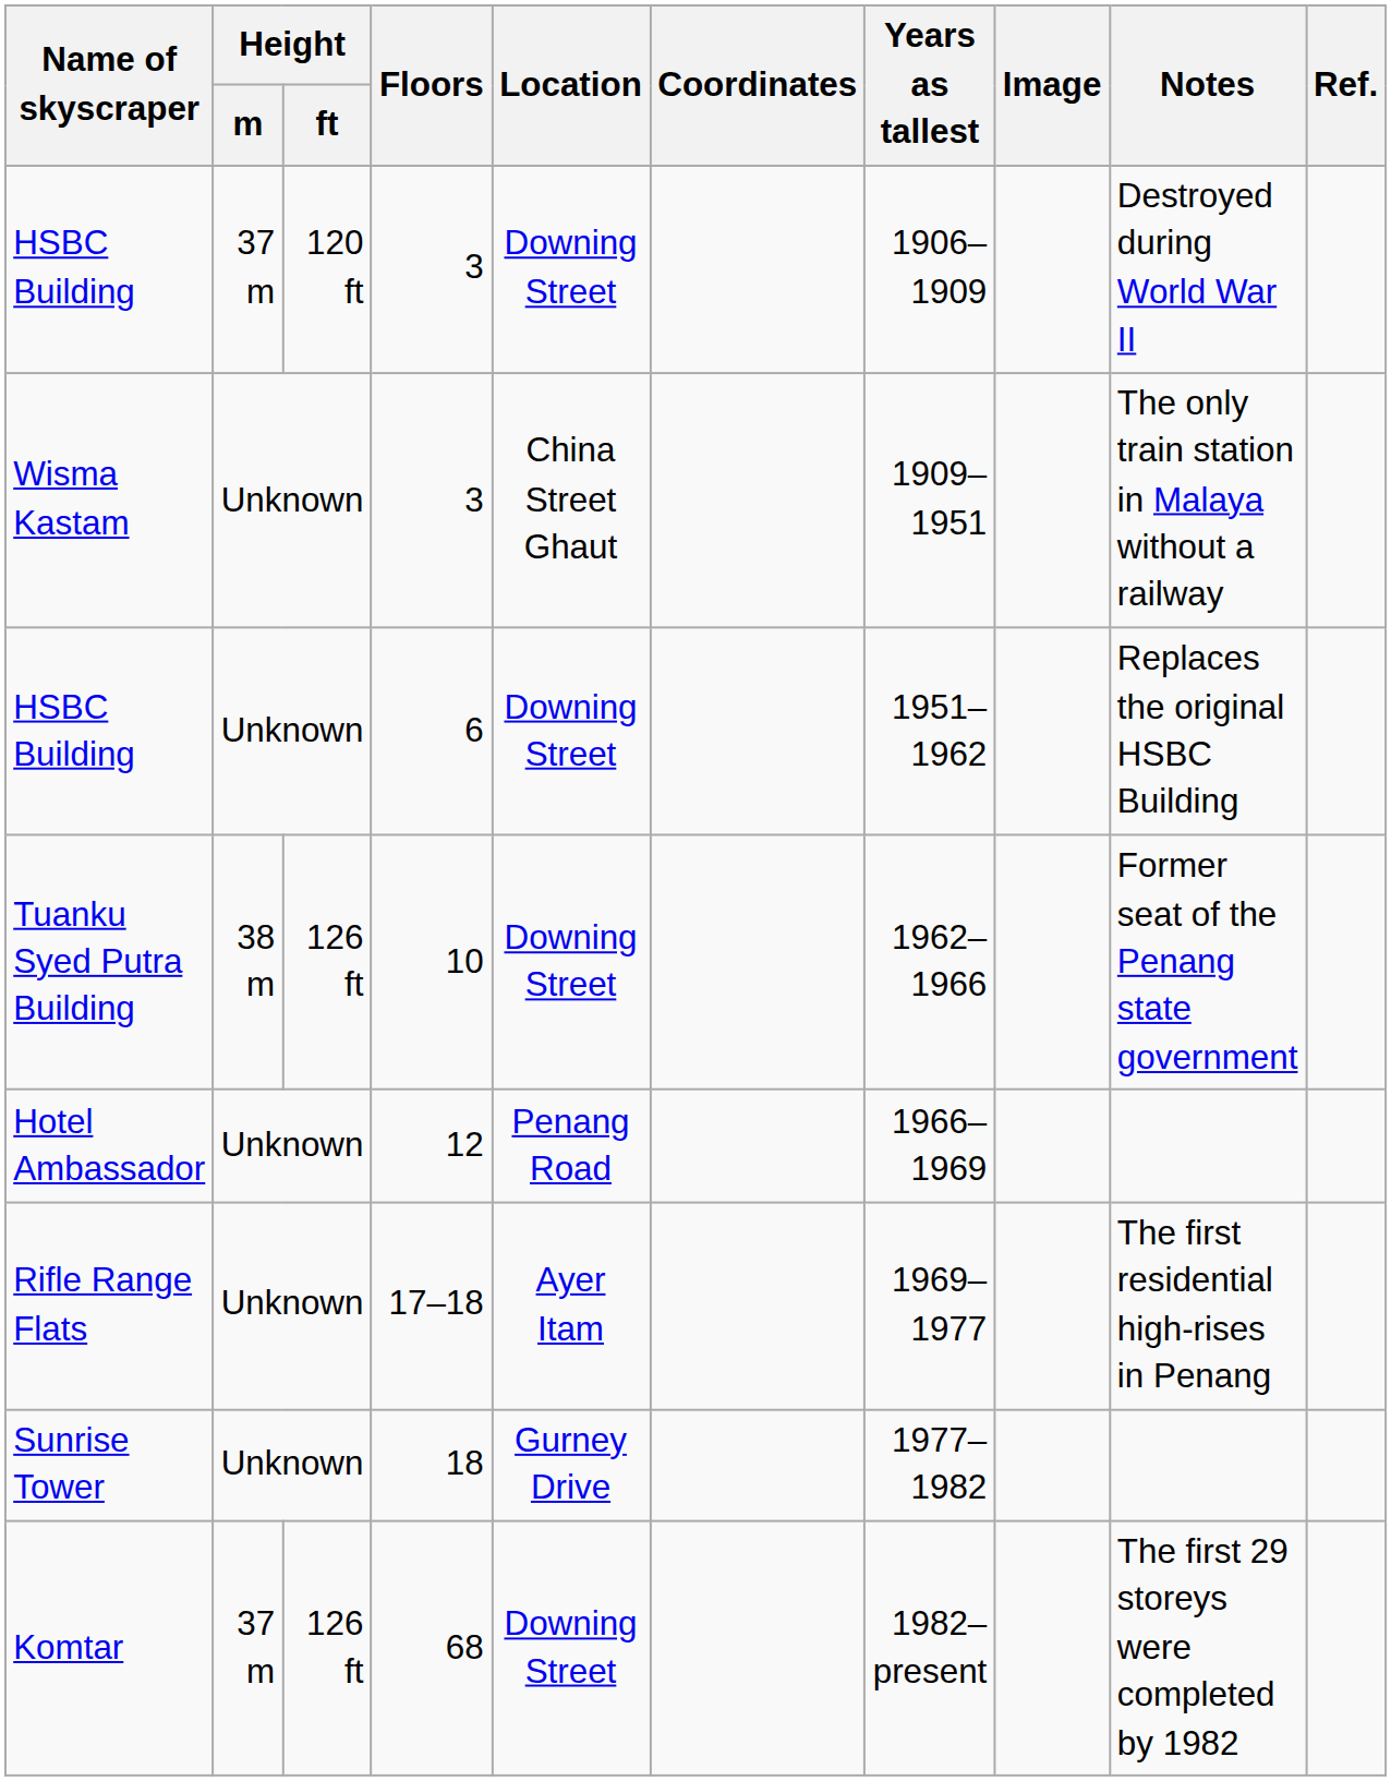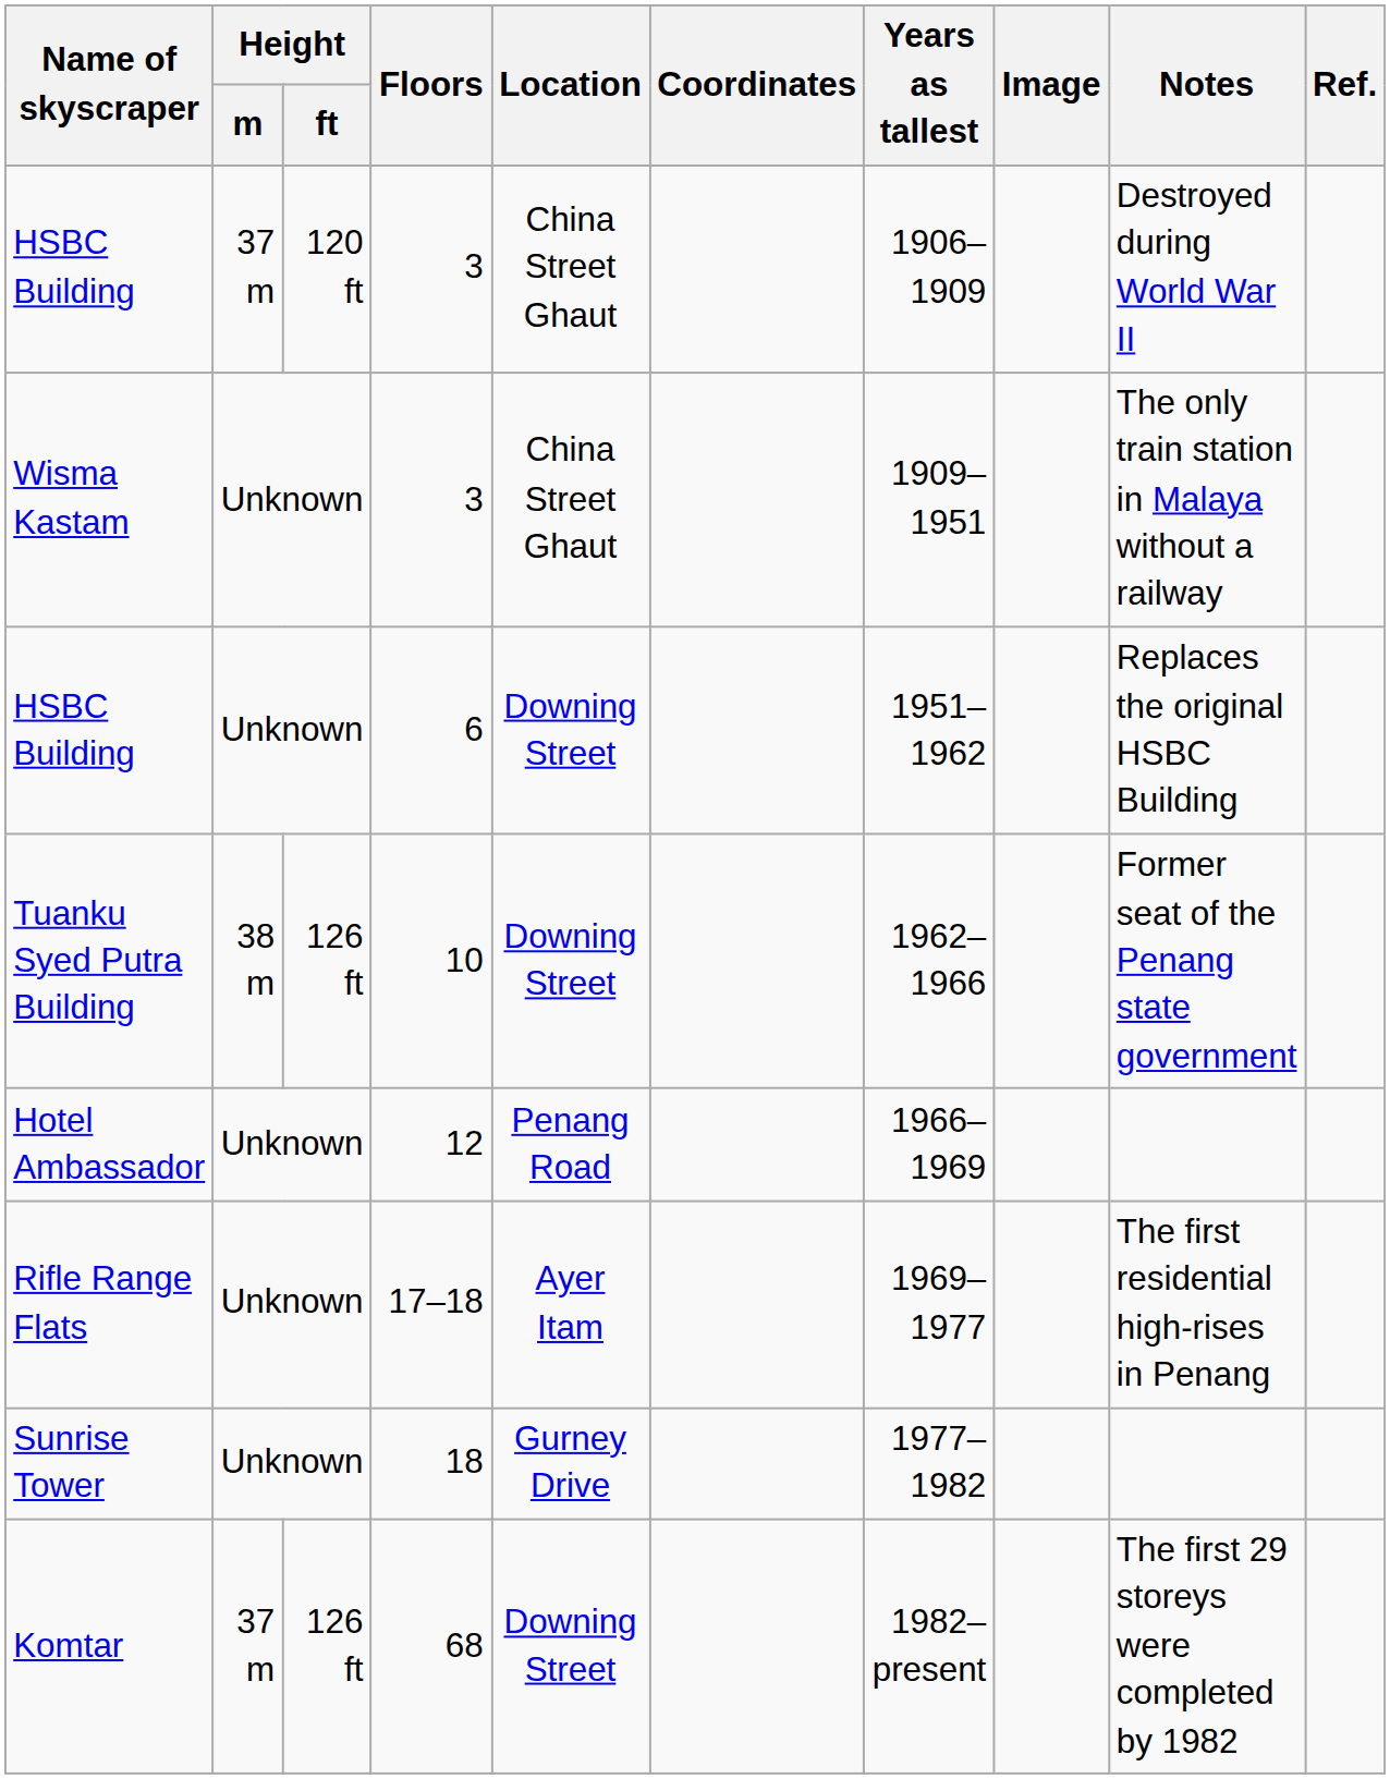HSBC Building / 3 | Location: Downing Street -> China Street Ghaut
